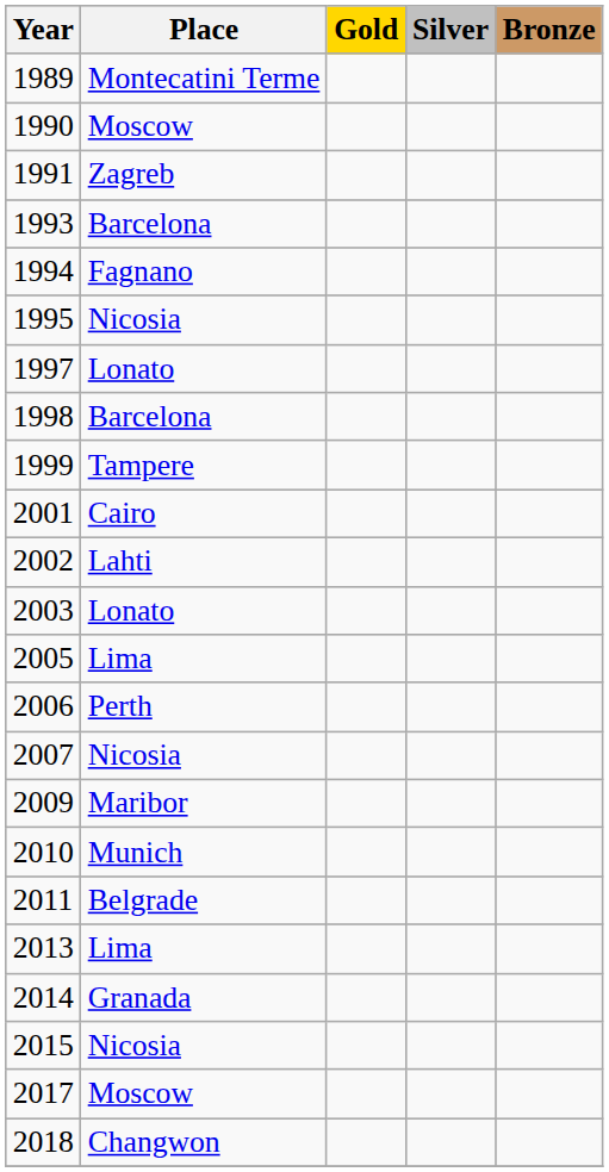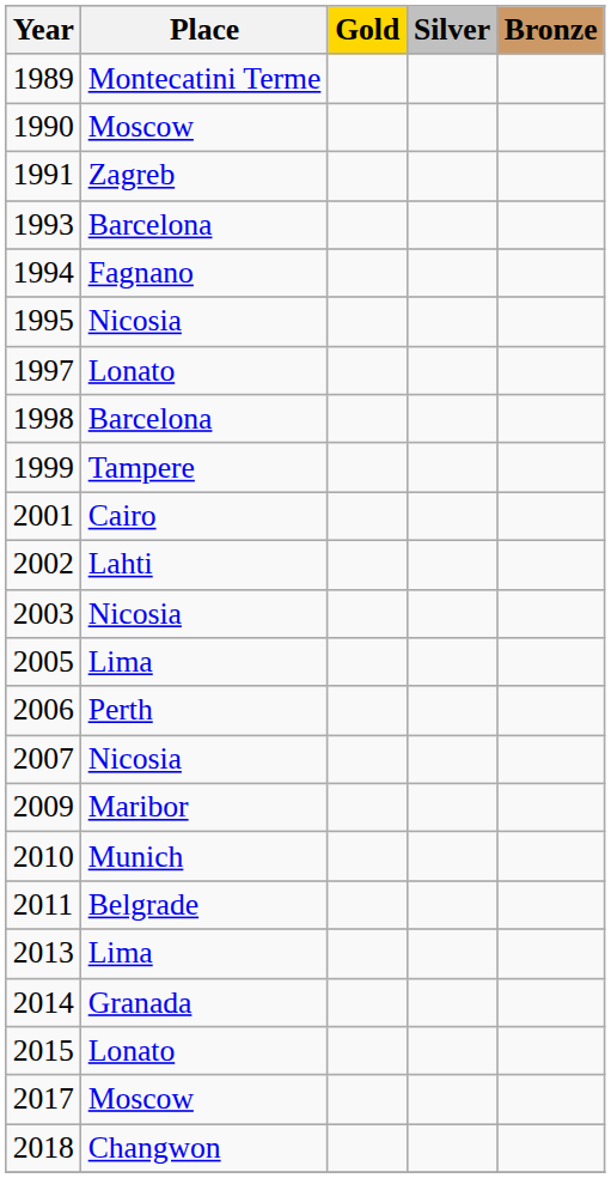2003 | Place: Lonato -> Nicosia
2015 | Place: Nicosia -> Lonato
